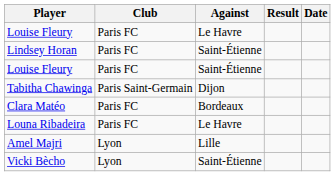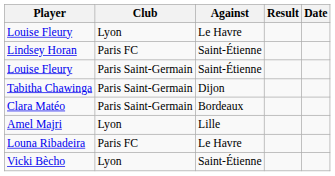Louise Fleury / Le Havre | Club: Paris FC -> Lyon
Louise Fleury / Saint-Étienne | Club: Paris FC -> Paris Saint-Germain
Clara Matéo | Club: Paris FC -> Paris Saint-Germain
rows swapped: Louna Ribadeira <-> Amel Majri
